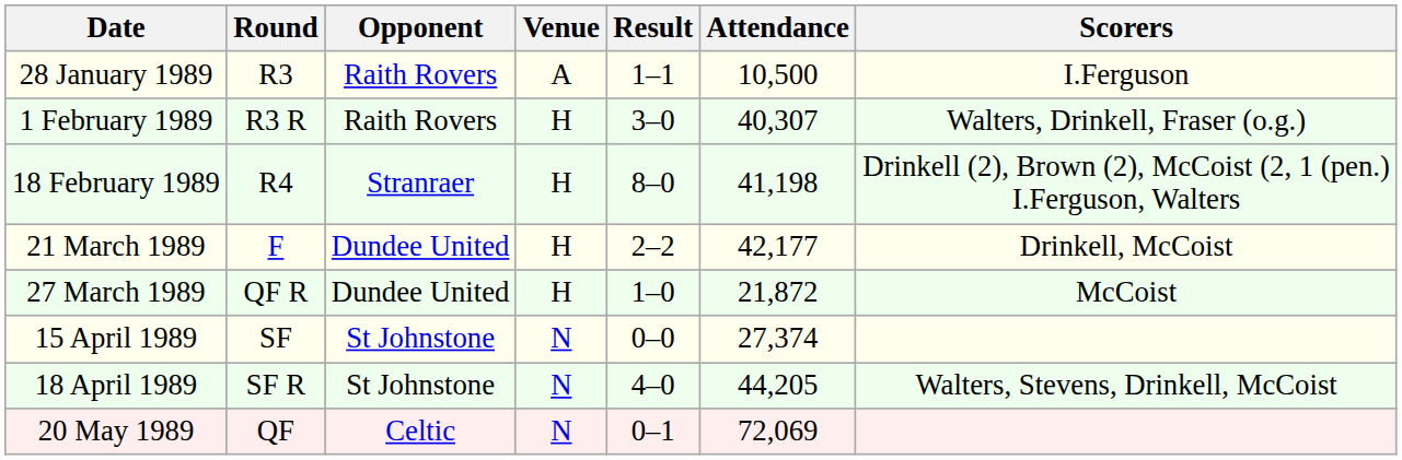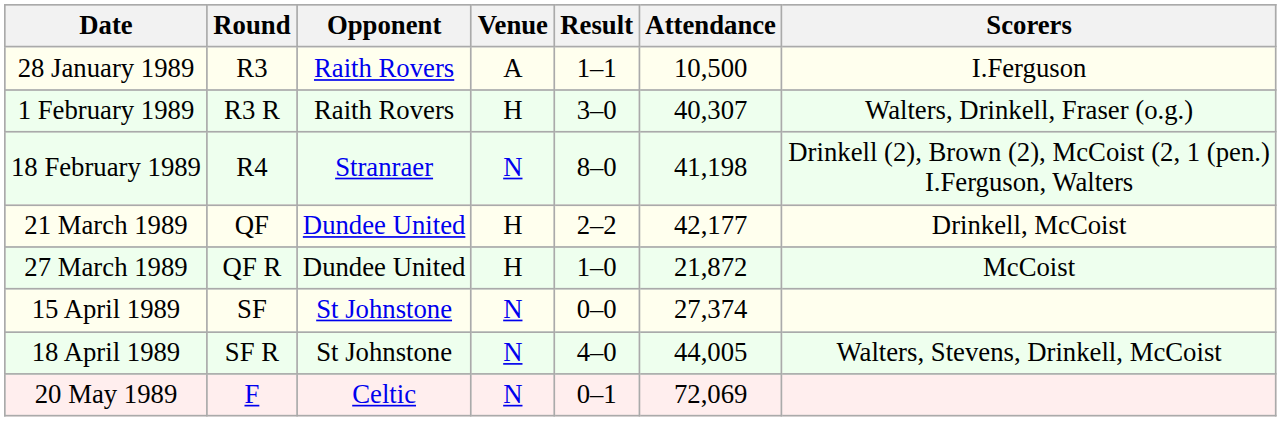18 February 1989 | Venue: H -> N
21 March 1989 | Round: F -> QF
18 April 1989 | Attendance: 44,205 -> 44,005
20 May 1989 | Round: QF -> F
